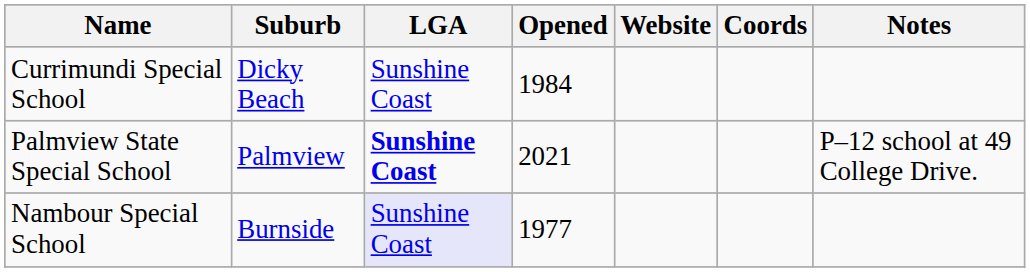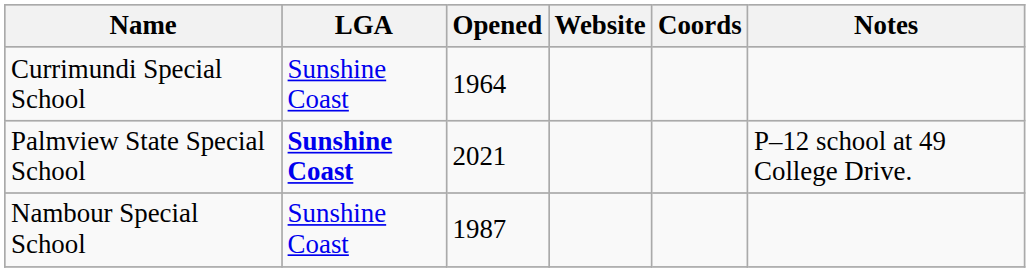- column: Suburb | Dicky Beach | Palmview | Burnside
Currimundi Special School | Opened: 1984 -> 1964
Nambour Special School | LGA: lavender background -> no background
Nambour Special School | Opened: 1977 -> 1987
